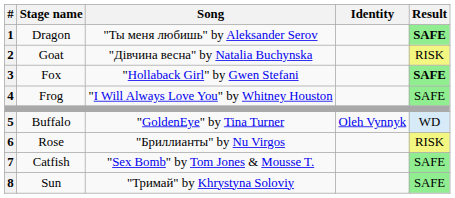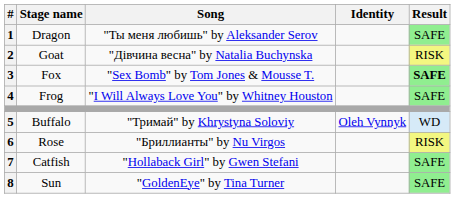Dragon | Result: bold -> normal
Fox | Song: "Hollaback Girl" by Gwen Stefani -> "Sex Bomb" by Tom Jones & Mousse T.
Buffalo | Song: "GoldenEye" by Tina Turner -> "Тримай" by Khrystyna Soloviy
Catfish | Song: "Sex Bomb" by Tom Jones & Mousse T. -> "Hollaback Girl" by Gwen Stefani
Sun | Song: "Тримай" by Khrystyna Soloviy -> "GoldenEye" by Tina Turner
